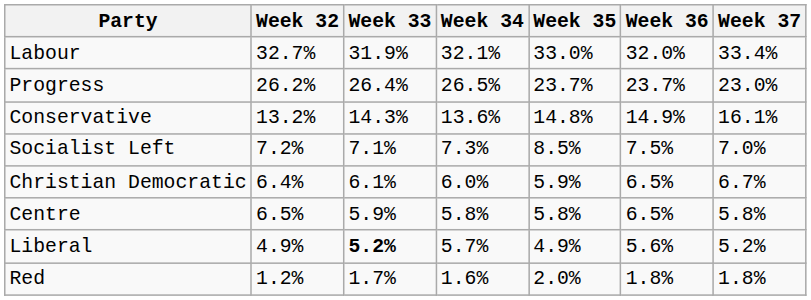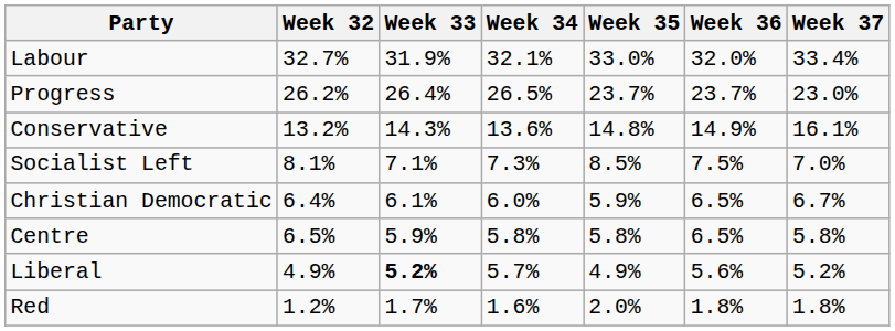Socialist Left | Week 32: 7.2% -> 8.1%
